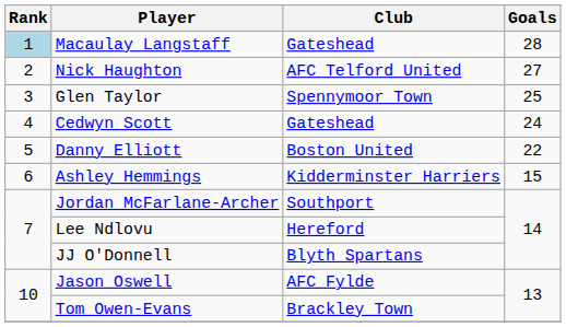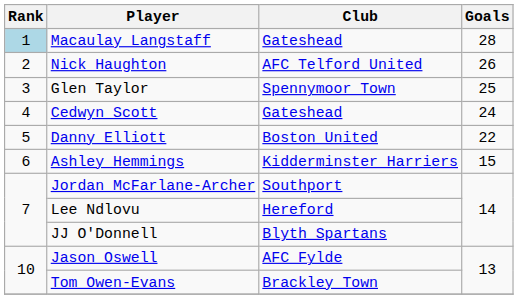Nick Haughton | Goals: 27 -> 26
